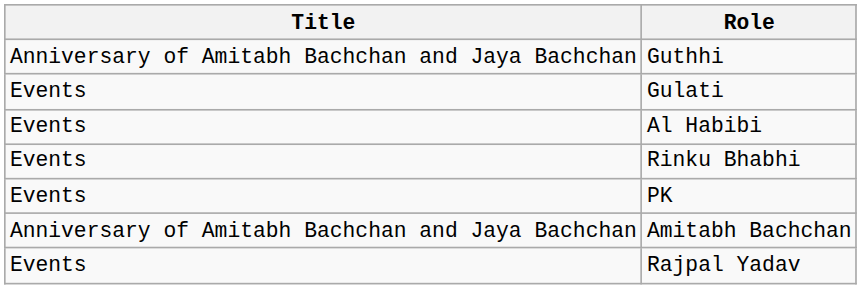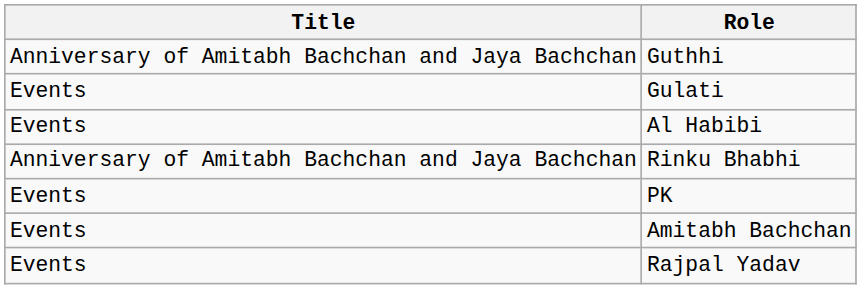Rinku Bhabhi | Title: Events -> Anniversary of Amitabh Bachchan and Jaya Bachchan
Amitabh Bachchan | Title: Anniversary of Amitabh Bachchan and Jaya Bachchan -> Events
